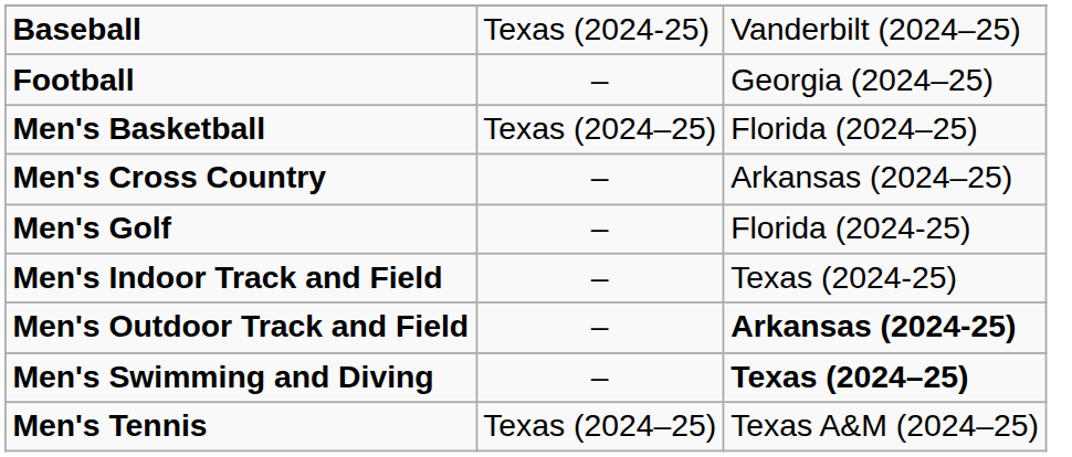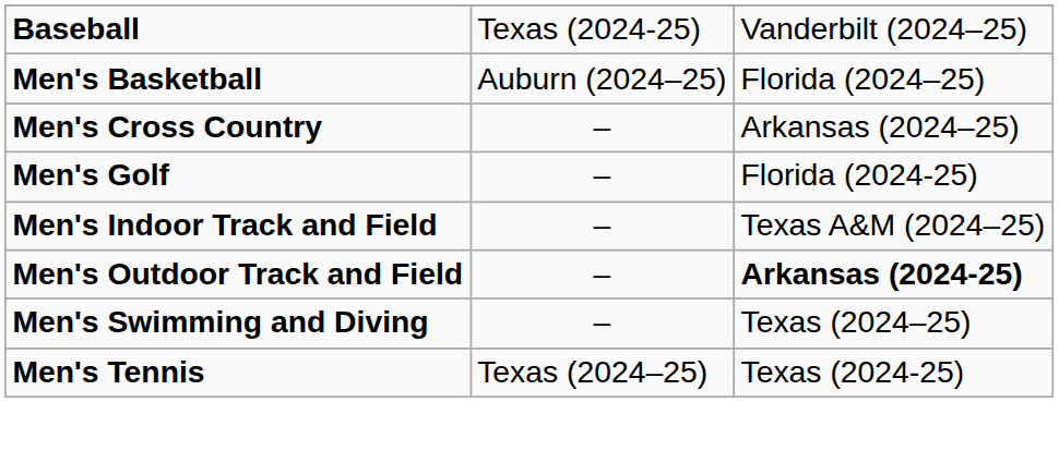- row: Football | – | Georgia (2024–25)
Men's Basketball | column 2: Texas (2024–25) -> Auburn (2024–25)
Men's Indoor Track and Field | column 3: Texas (2024-25) -> Texas A&M (2024–25)
Men's Swimming and Diving | column 3: bold -> normal
Men's Tennis | column 3: Texas A&M (2024–25) -> Texas (2024-25)
